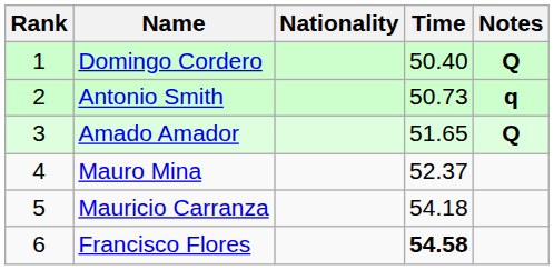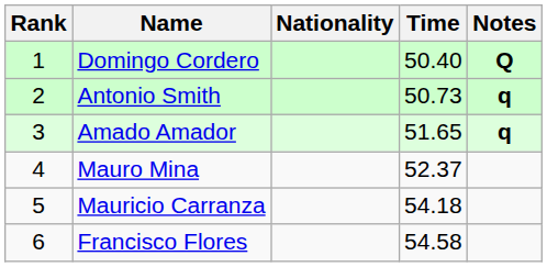Amado Amador | Notes: Q -> q
Francisco Flores | Time: bold -> normal
